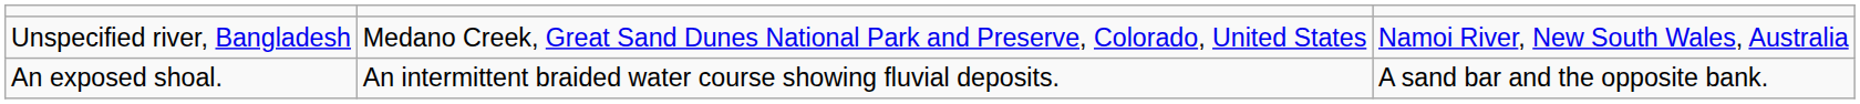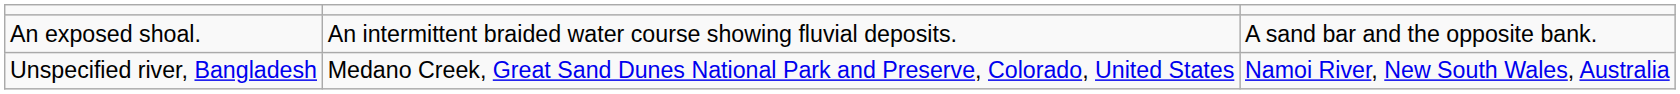rows swapped: An exposed shoal. <-> Unspecified river, Bangladesh
